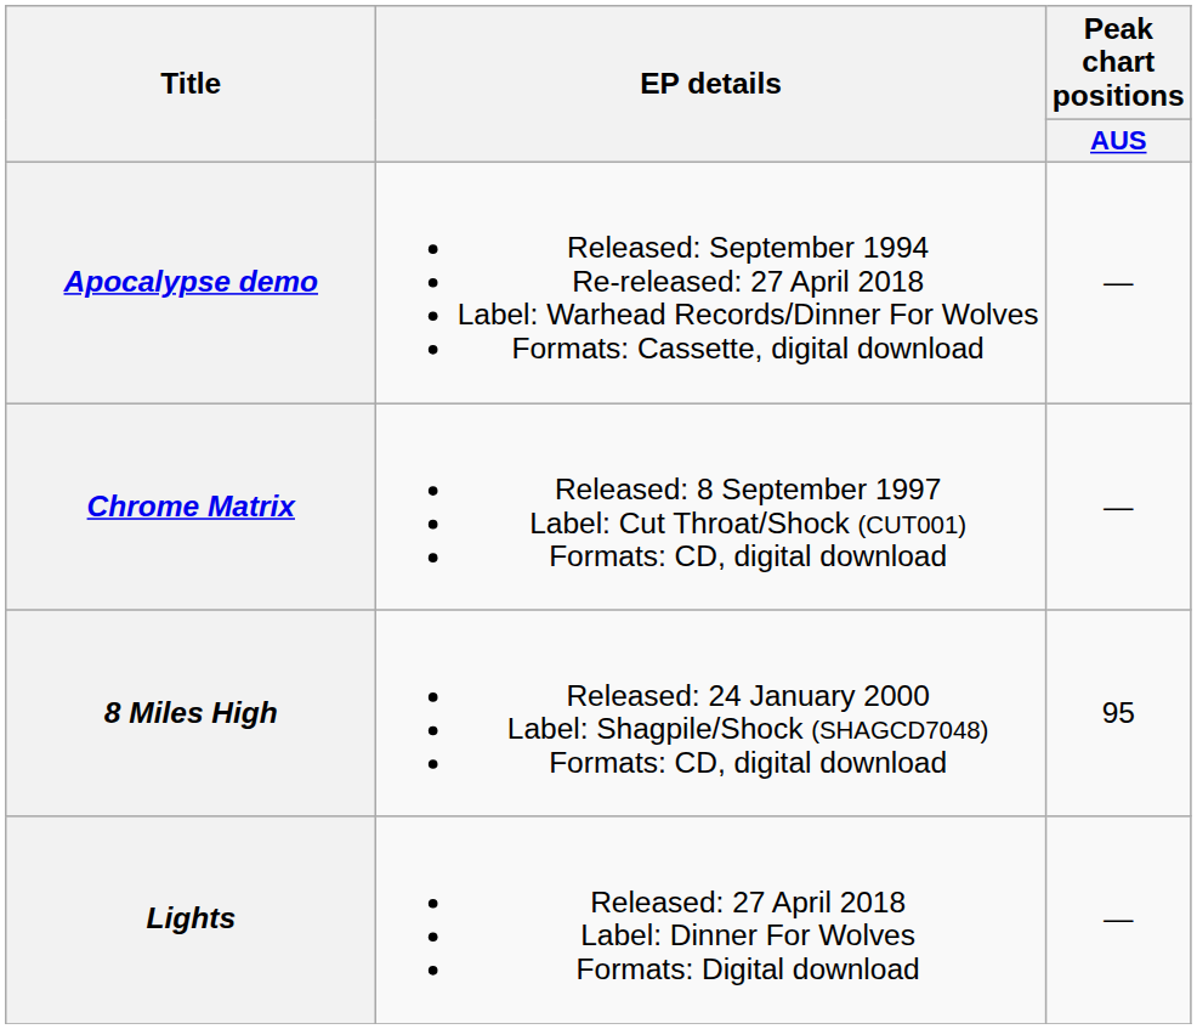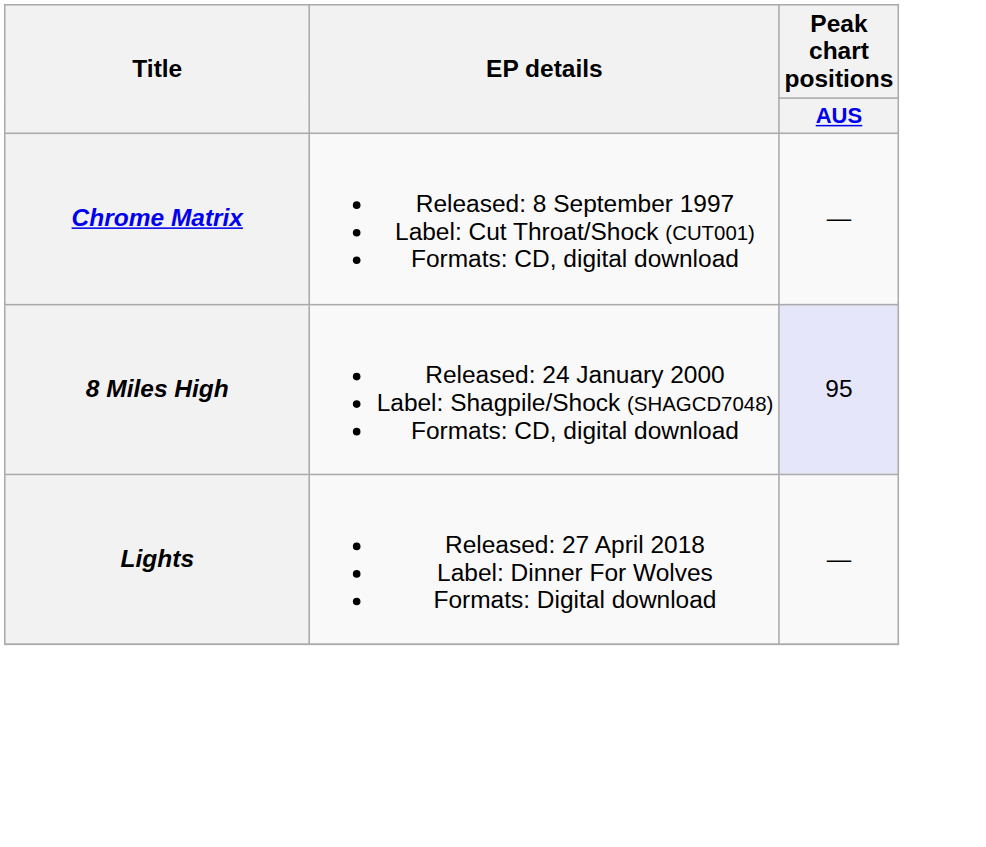- row: Apocalypse demo | Released: September 1994 Re-released: 27 April 2018 Label: Warhead Records/Dinner For Wolves Formats: Cassette, digital download | —
8 Miles High | Peak chart positions / AUS: no background -> lavender background
